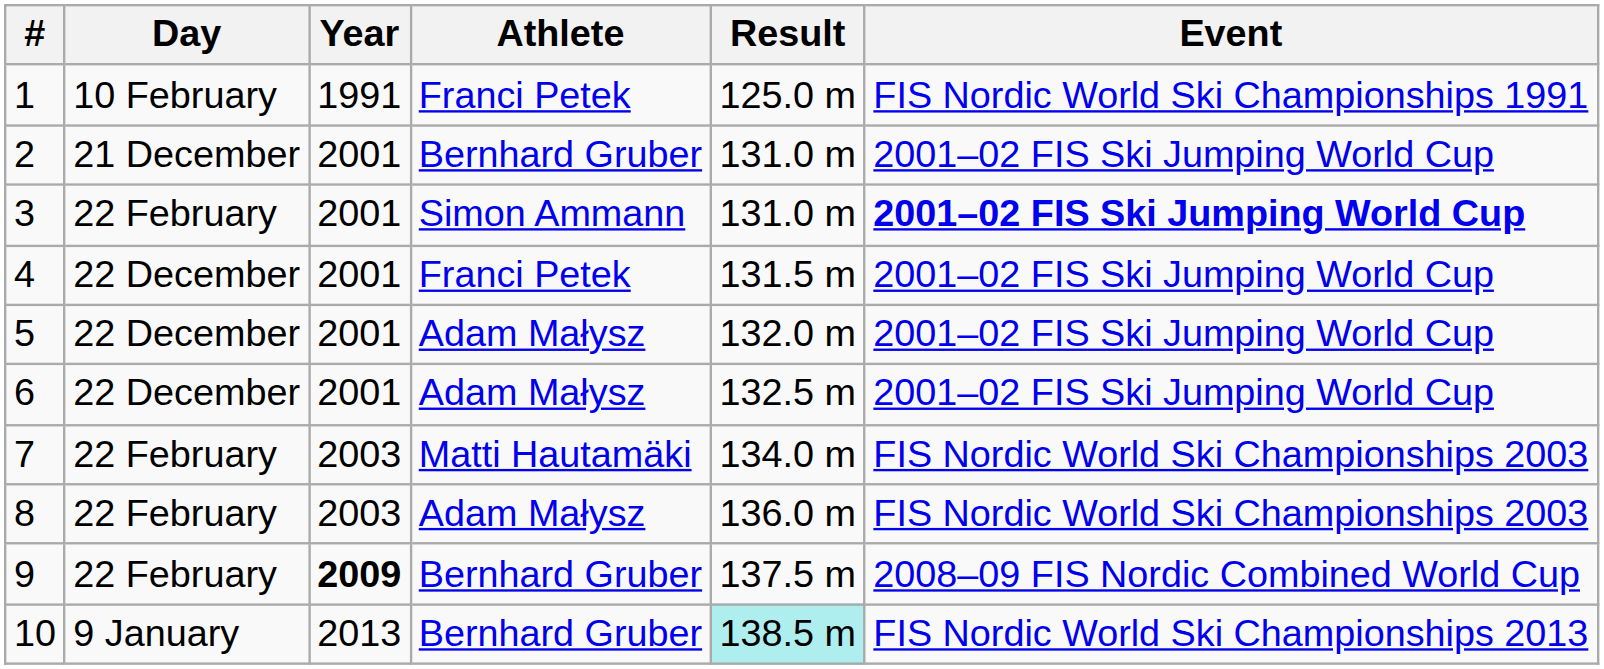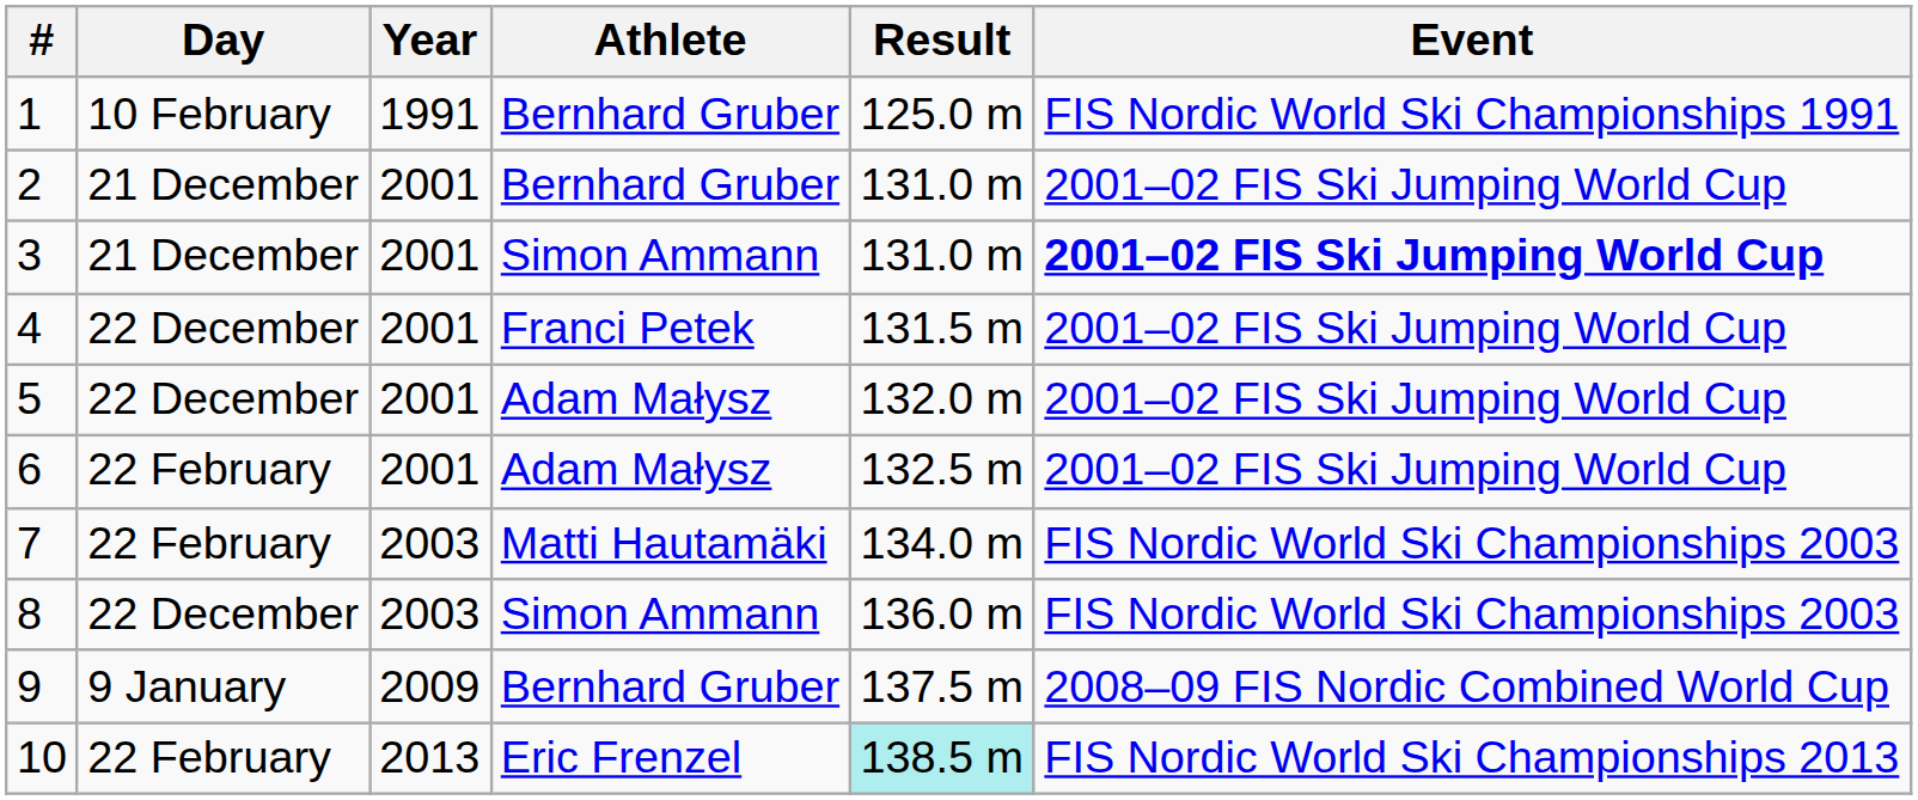1 | Athlete: Franci Petek -> Bernhard Gruber
3 | Day: 22 February -> 21 December
6 | Day: 22 December -> 22 February
8 | Day: 22 February -> 22 December
8 | Athlete: Adam Małysz -> Simon Ammann
9 | Day: 22 February -> 9 January
9 | Year: bold -> normal
10 | Day: 9 January -> 22 February
10 | Athlete: Bernhard Gruber -> Eric Frenzel
